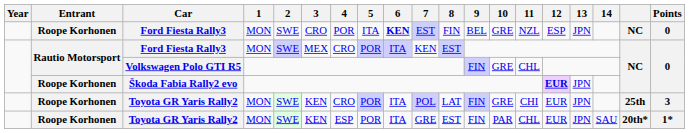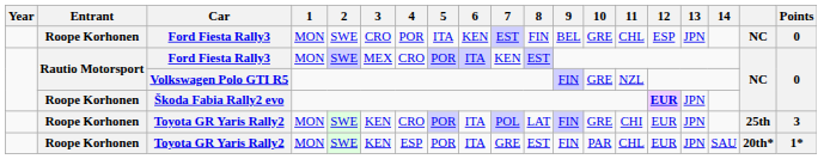Roope Korhonen / Ford Fiesta Rally3 | 6: bold -> normal
Roope Korhonen / Ford Fiesta Rally3 | 11: NZL -> CHL
Volkswagen Polo GTI R5 | 11: CHL -> NZL
